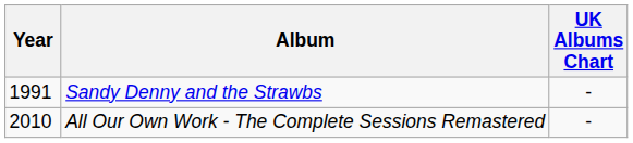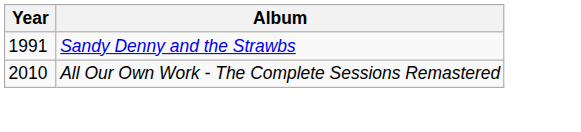- column: UK Albums Chart | - | -
